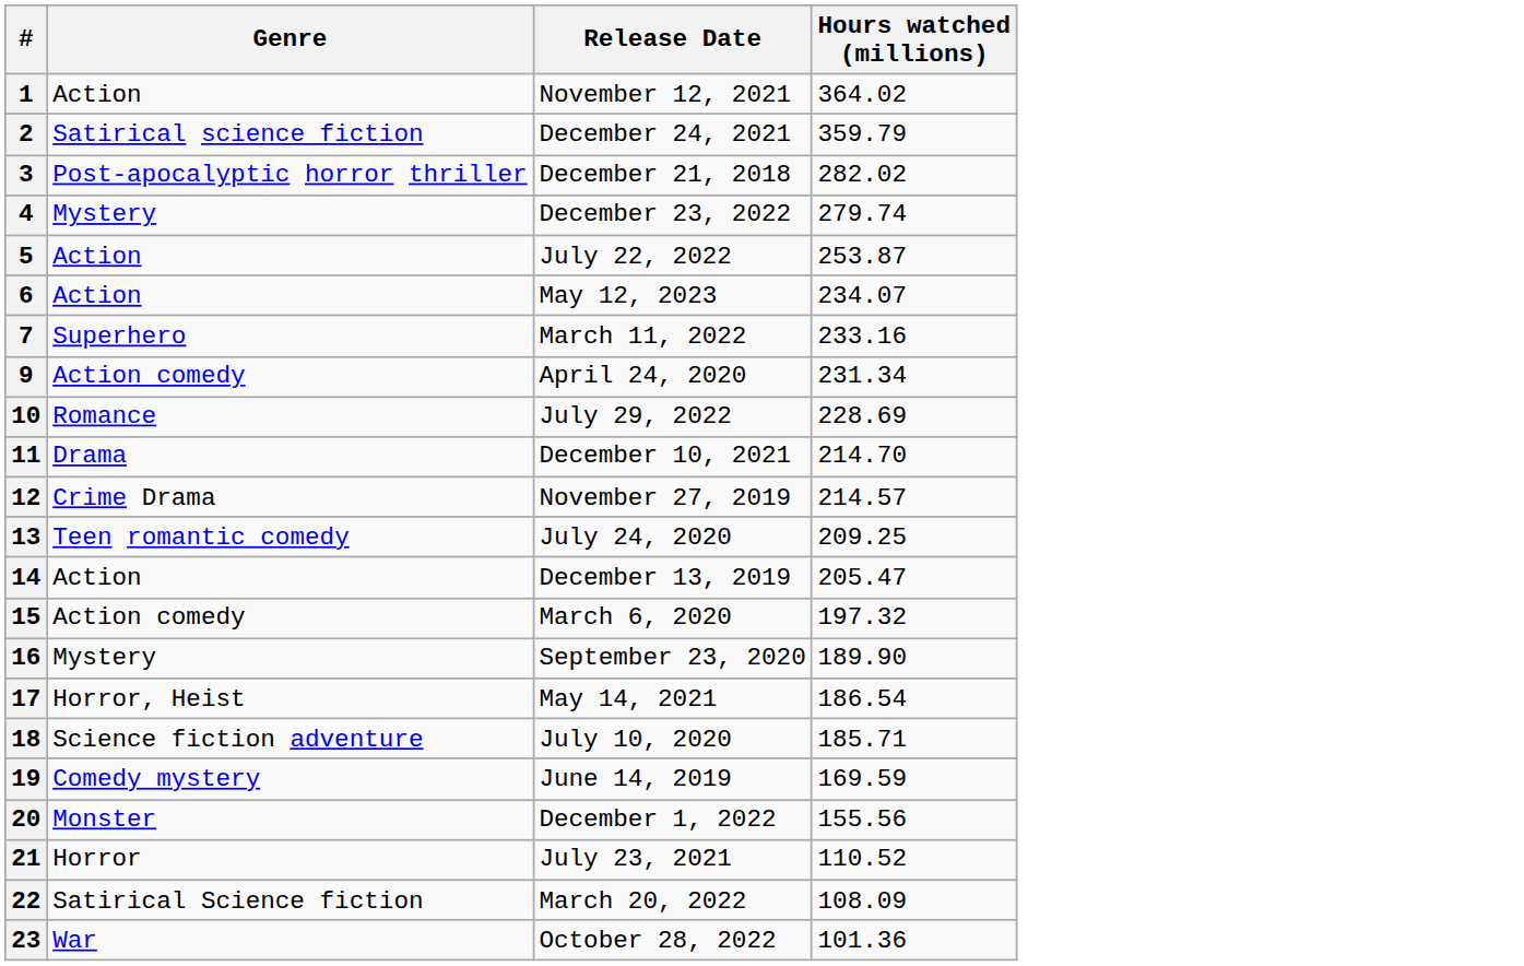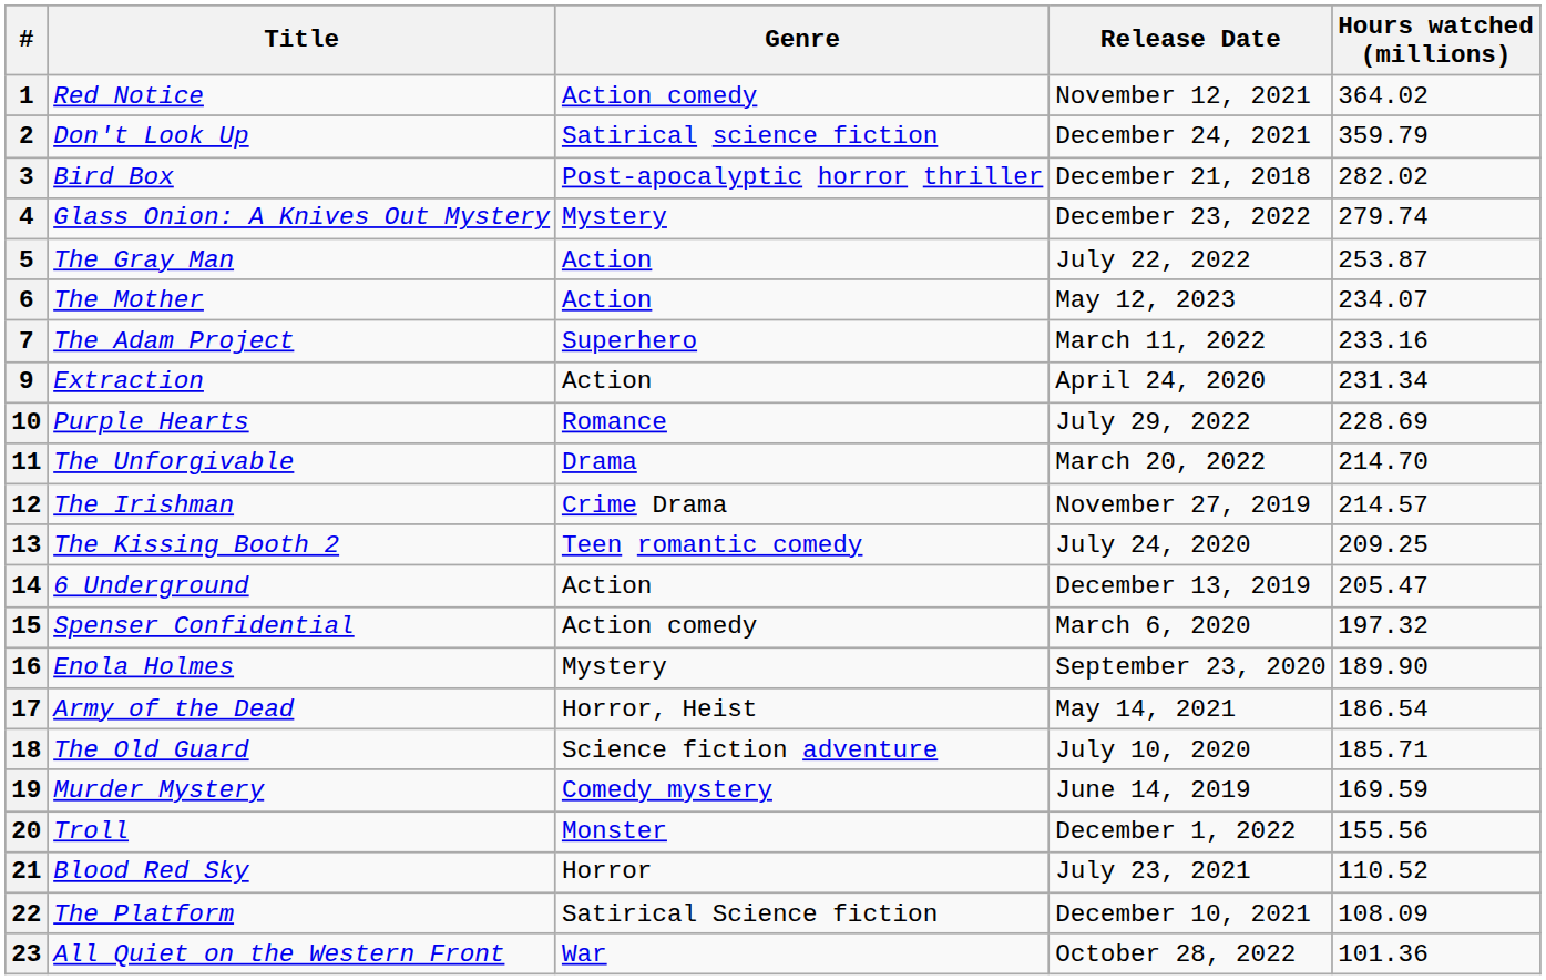+ column: Title | Red Notice | Don't Look Up | Bird Box | Glass Onion: A Knives Out Mystery | The Gray Man | The Mother | The Adam Project | Extraction | Purple Hearts | The Unforgivable | The Irishman | The Kissing Booth 2 | 6 Underground | Spenser Confidential | Enola Holmes | Army of the Dead | The Old Guard | Murder Mystery | Troll | Blood Red Sky | The Platform | All Quiet on the Western Front
1 | Genre: Action -> Action comedy
9 | Genre: Action comedy -> Action
11 | Release Date: December 10, 2021 -> March 20, 2022
22 | Release Date: March 20, 2022 -> December 10, 2021
